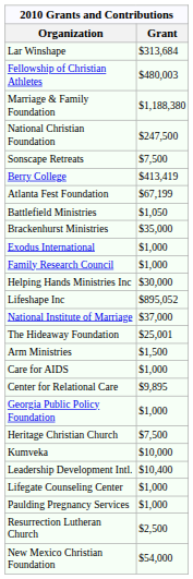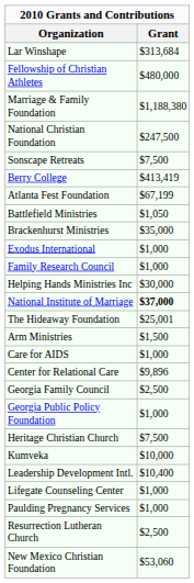Fellowship of Christian Athletes | Grant: $480,003 -> $480,000
- row: Lifeshape Inc | $895,052
National Institute of Marriage | Grant: normal -> bold
Center for Relational Care | Grant: $9,895 -> $9,896
+ row: Georgia Family Council | $2,500
New Mexico Christian Foundation | Grant: $54,000 -> $53,060
